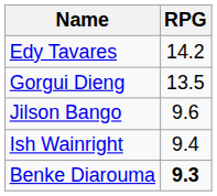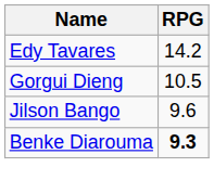Gorgui Dieng | RPG: 13.5 -> 10.5
- row: Ish Wainright | 9.4
